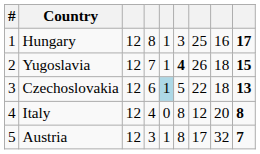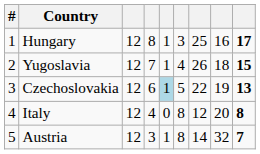Yugoslavia | column 6: bold -> normal
Czechoslovakia | column 8: 18 -> 19
Austria | column 7: 17 -> 14
